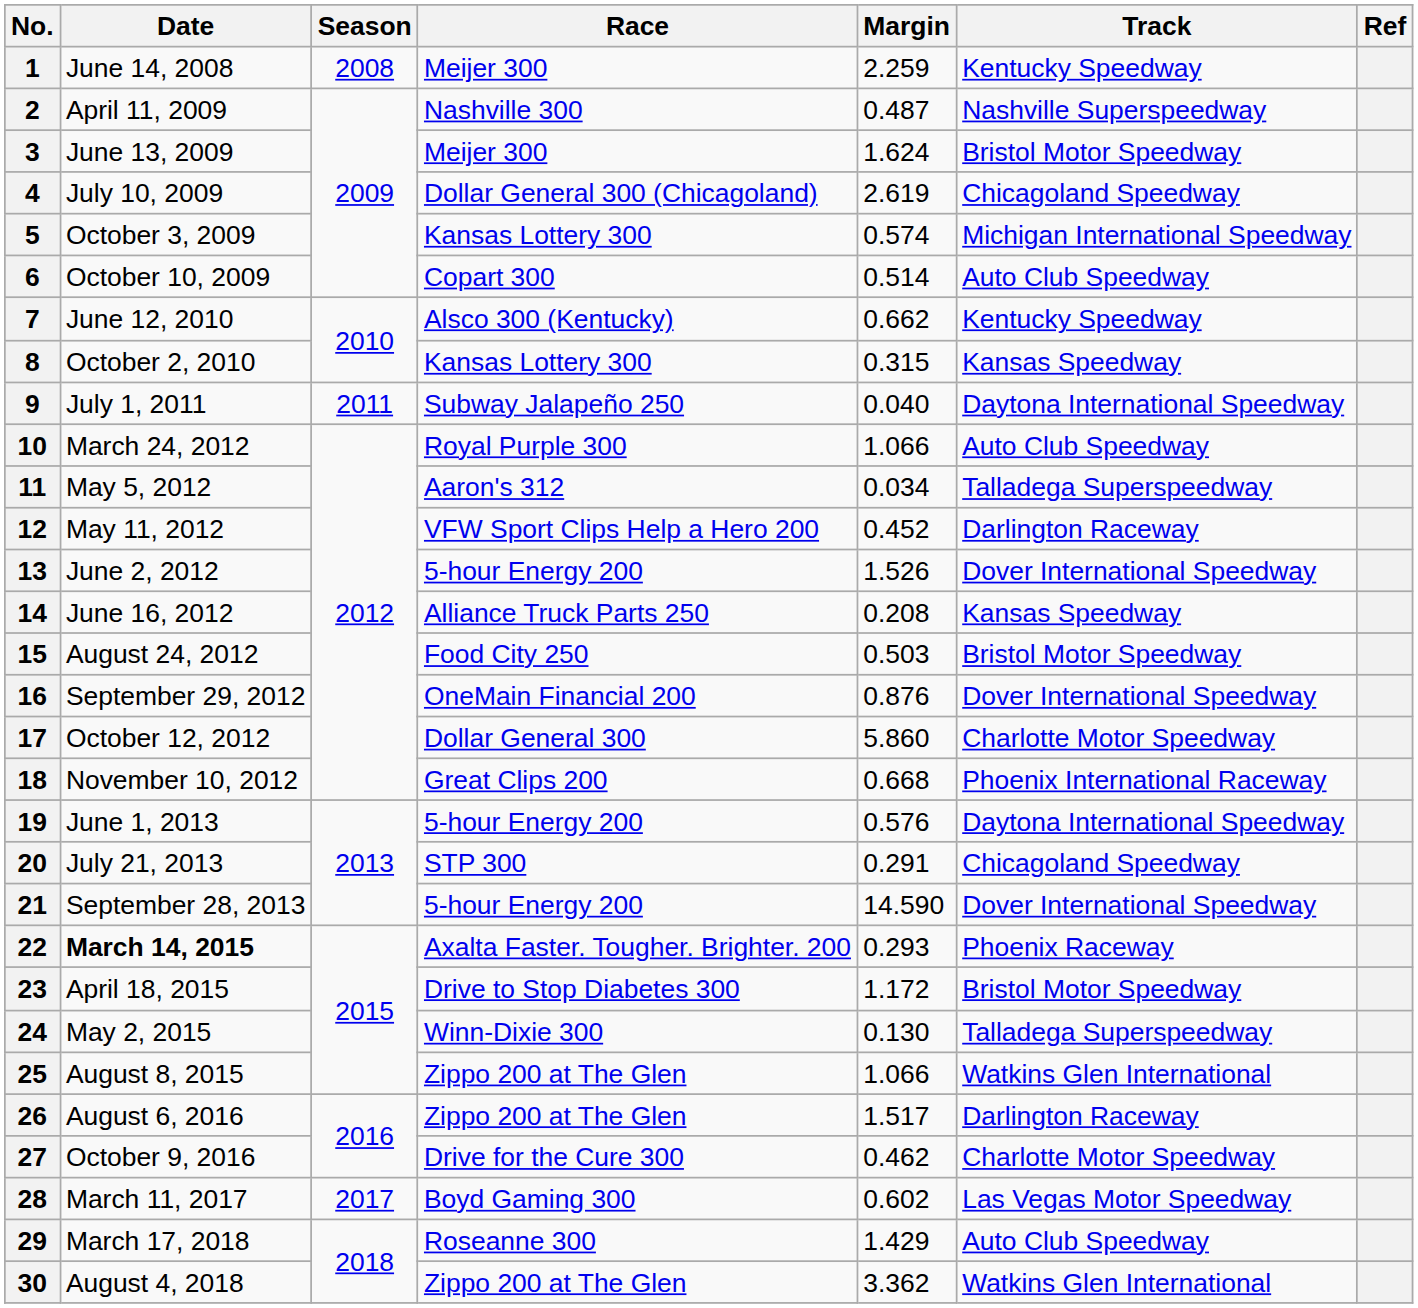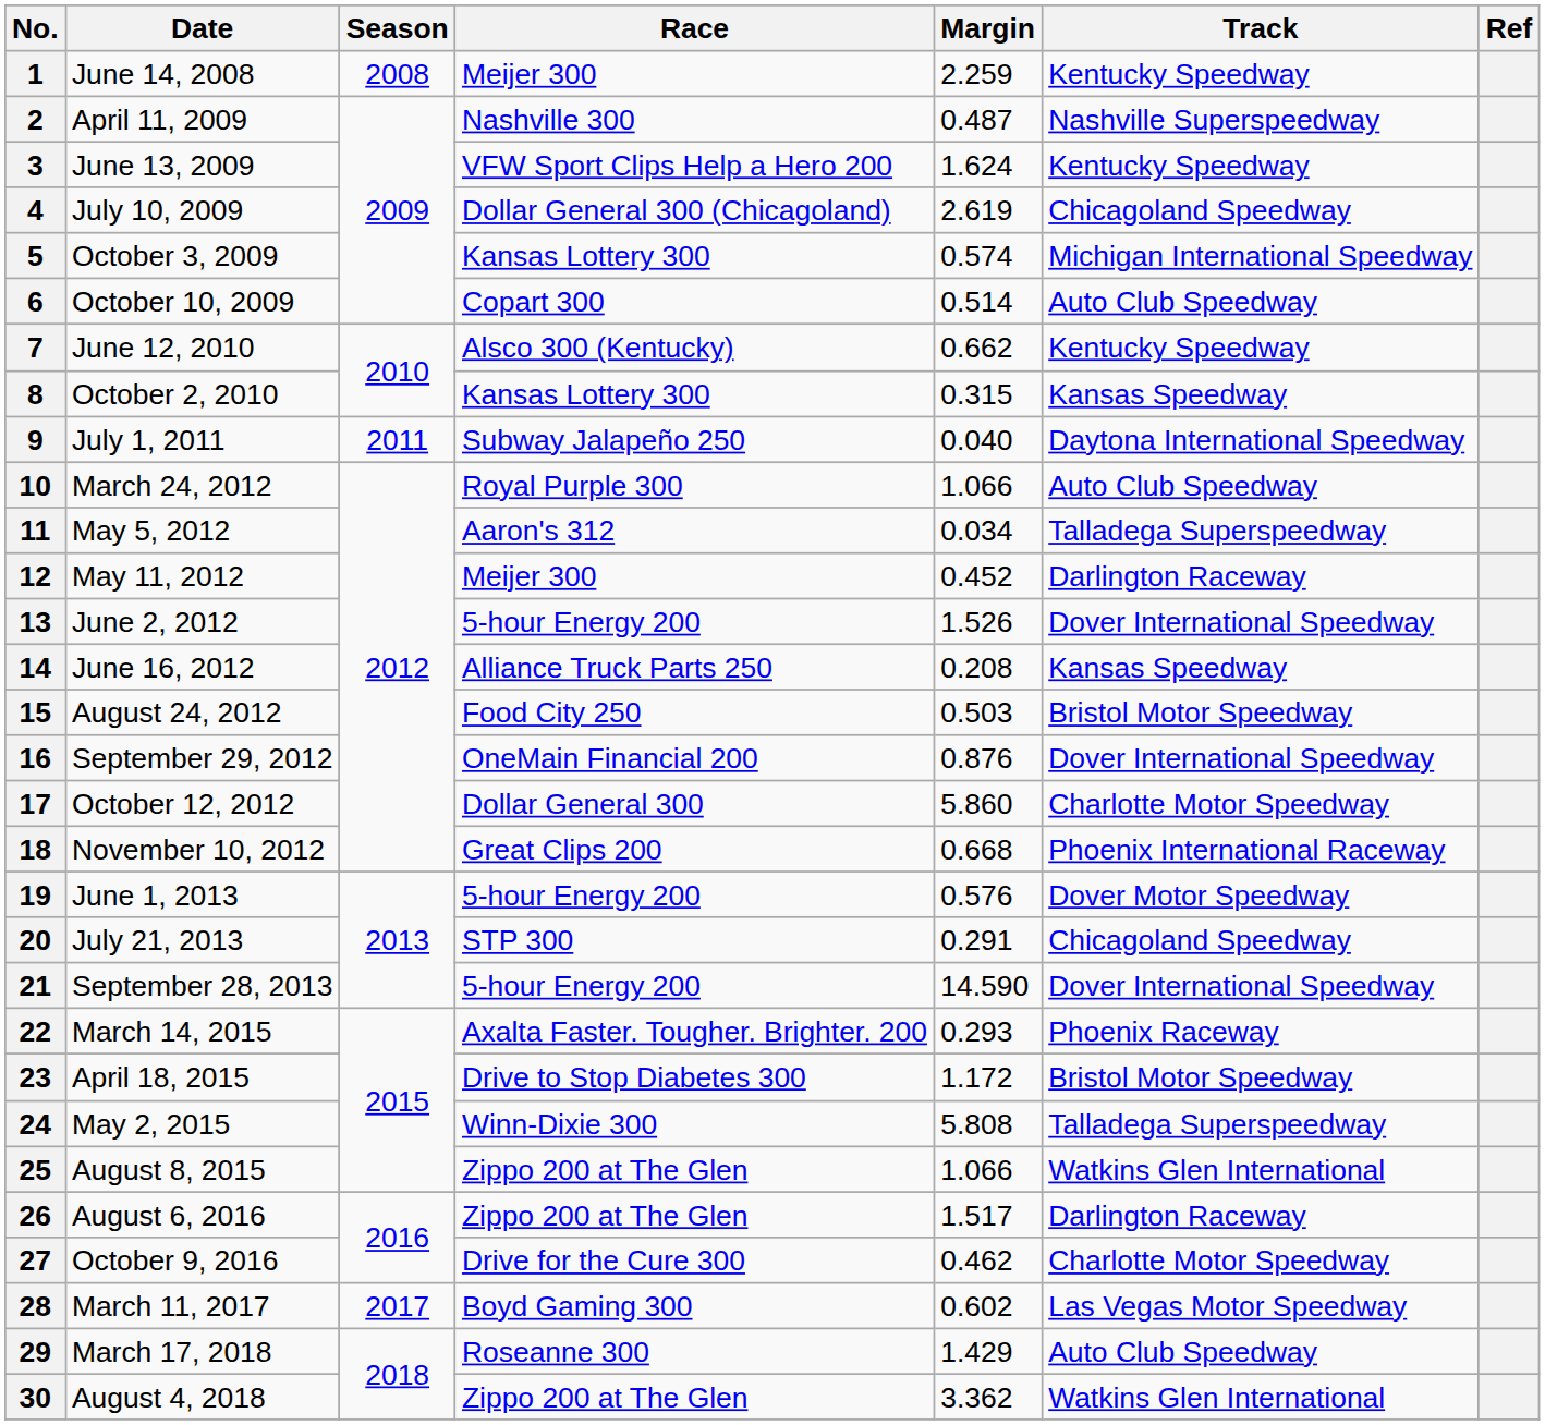3 | Race: Meijer 300 -> VFW Sport Clips Help a Hero 200
3 | Track: Bristol Motor Speedway -> Kentucky Speedway
12 | Race: VFW Sport Clips Help a Hero 200 -> Meijer 300
19 | Track: Daytona International Speedway -> Dover Motor Speedway
22 | Date: bold -> normal
24 | Margin: 0.130 -> 5.808
